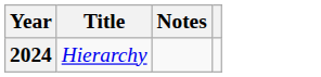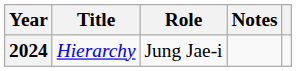+ column: Role | Jung Jae-i
